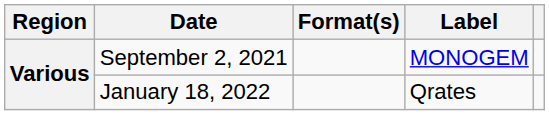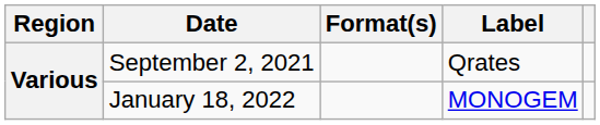September 2, 2021 | Label: MONOGEM -> Qrates
January 18, 2022 | Label: Qrates -> MONOGEM
